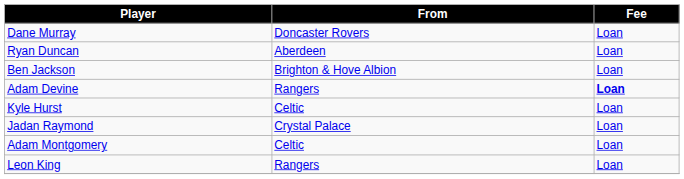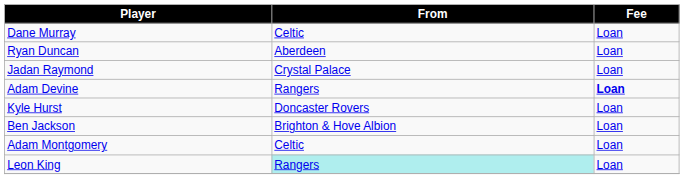Dane Murray | From: Doncaster Rovers -> Celtic
rows swapped: Ben Jackson <-> Jadan Raymond
Kyle Hurst | From: Celtic -> Doncaster Rovers
Leon King | From: no background -> paleturquoise background
